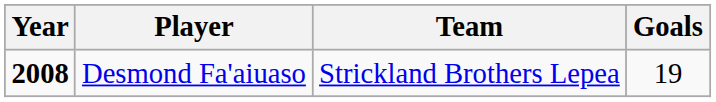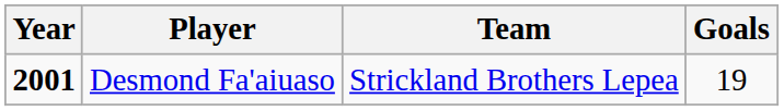Desmond Fa'aiuaso | Year: 2008 -> 2001
